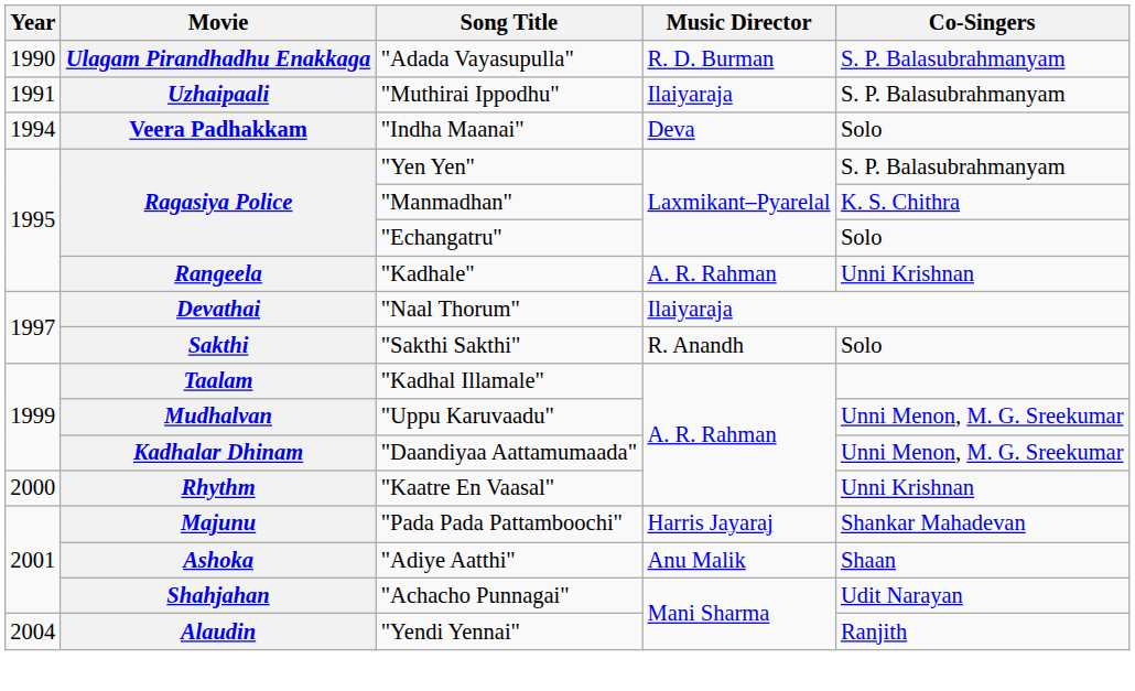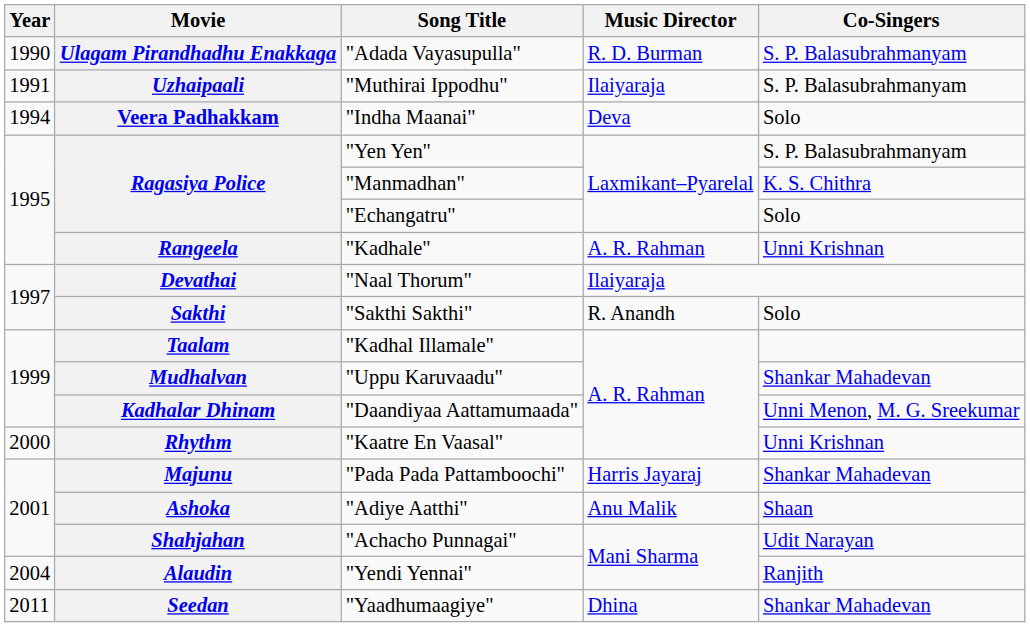"Uppu Karuvaadu" | Co-Singers: Unni Menon, M. G. Sreekumar -> Shankar Mahadevan
+ row: 2011 | Seedan | "Yaadhumaagiye" | Dhina | Shankar Mahadevan
